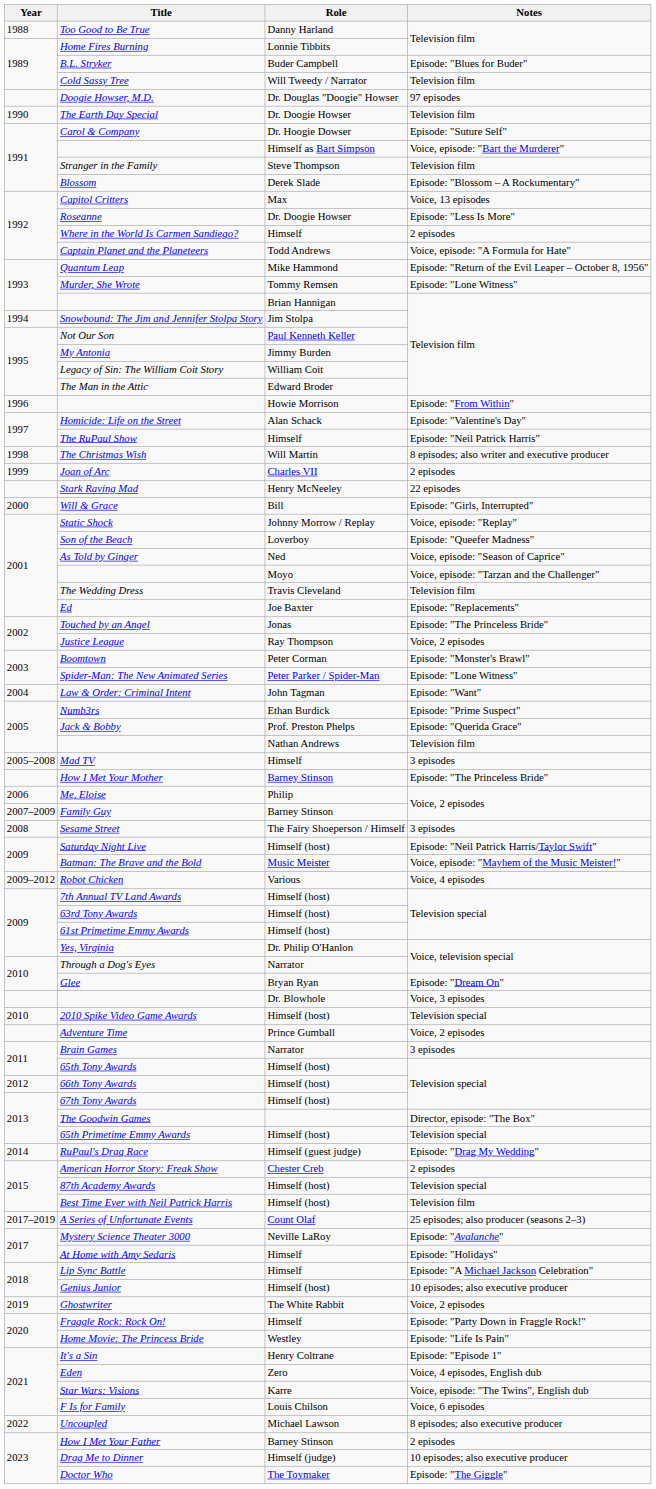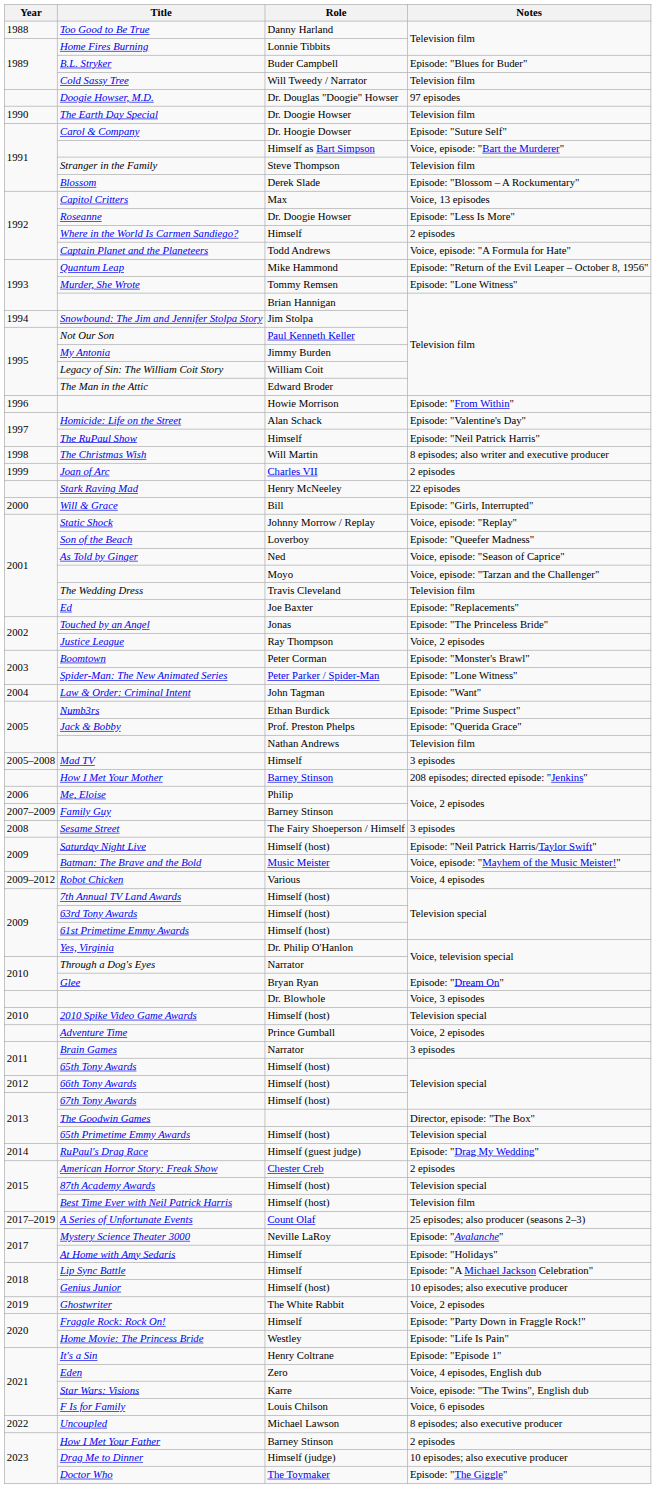How I Met Your Mother | Notes: Episode: "The Princeless Bride" -> 208 episodes; directed episode: "Jenkins"
